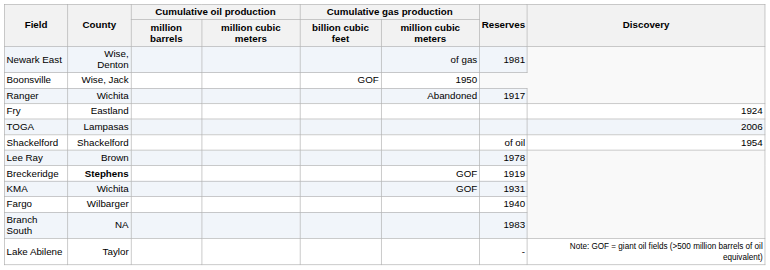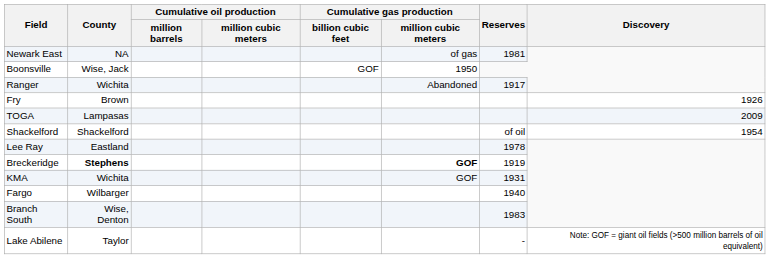Newark East | County: Wise, Denton -> NA
Fry | County: Eastland -> Brown
Fry | Discovery: 1924 -> 1926
TOGA | Discovery: 2006 -> 2009
Lee Ray | County: Brown -> Eastland
Breckeridge | Cumulative gas production / million cubic meters: normal -> bold
Branch South | County: NA -> Wise, Denton
